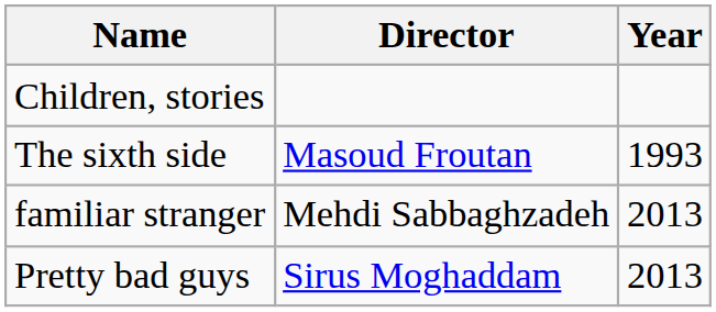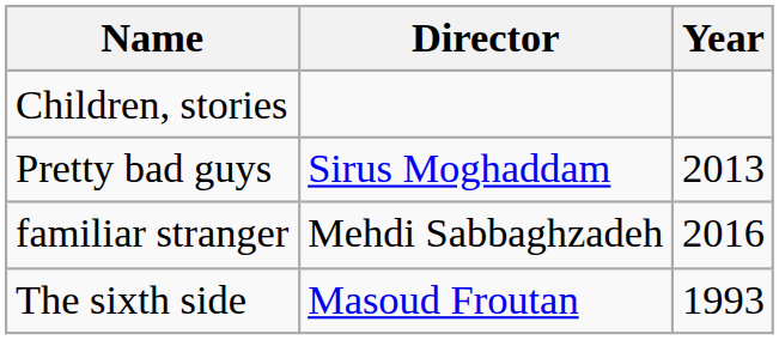rows swapped: The sixth side <-> Pretty bad guys
familiar stranger | Year: 2013 -> 2016
